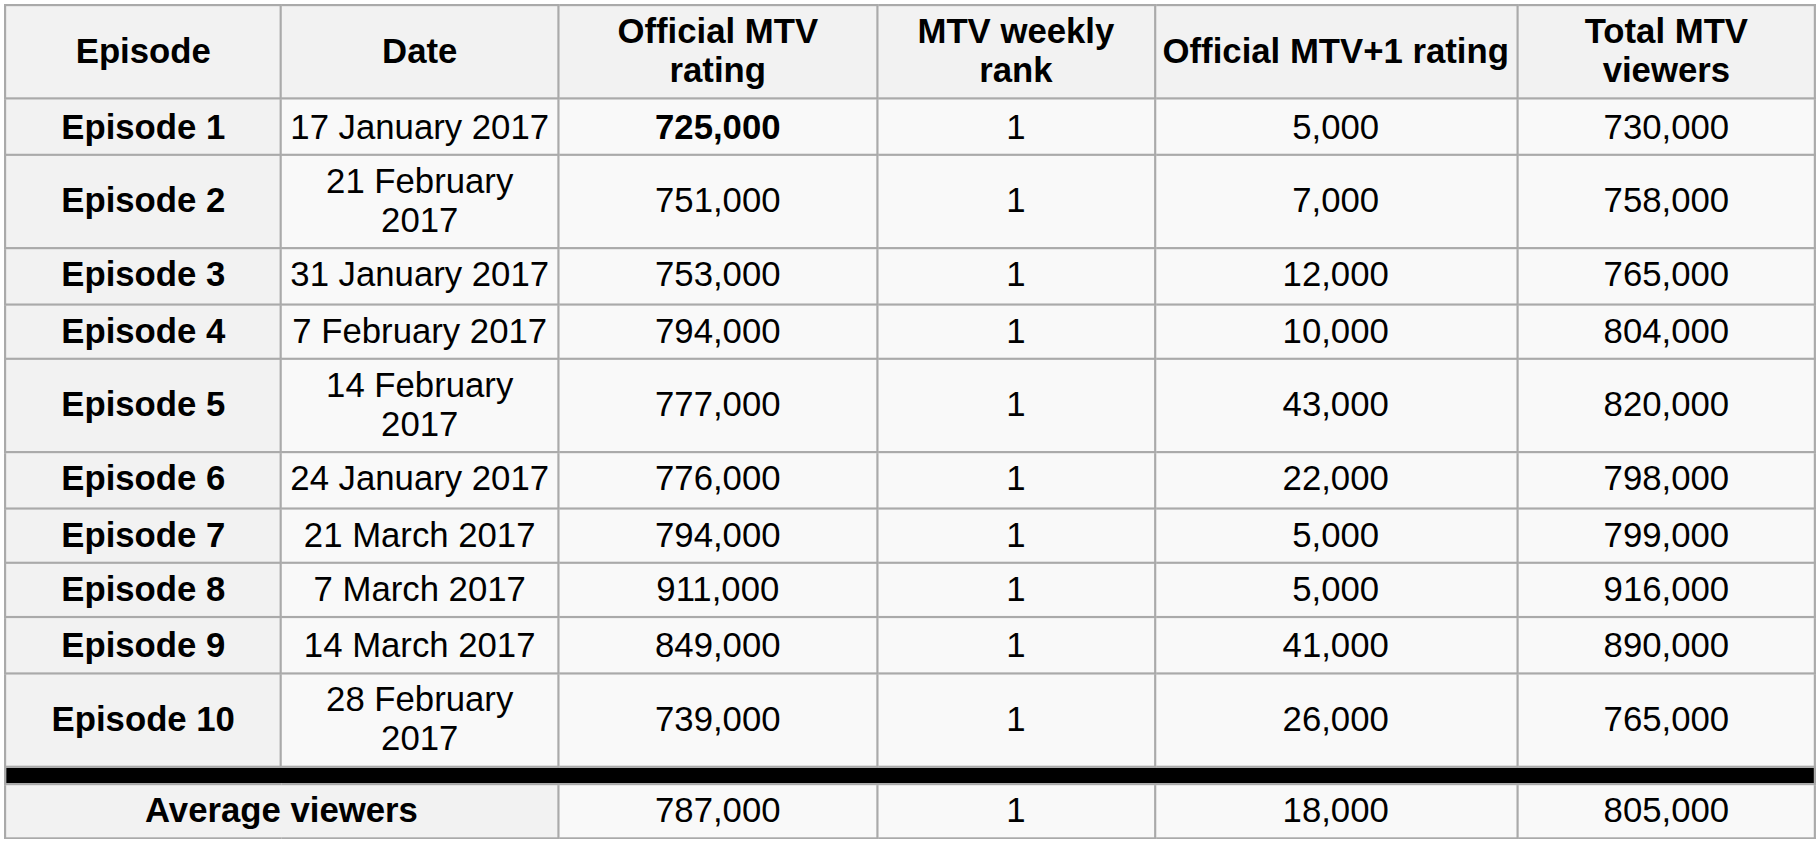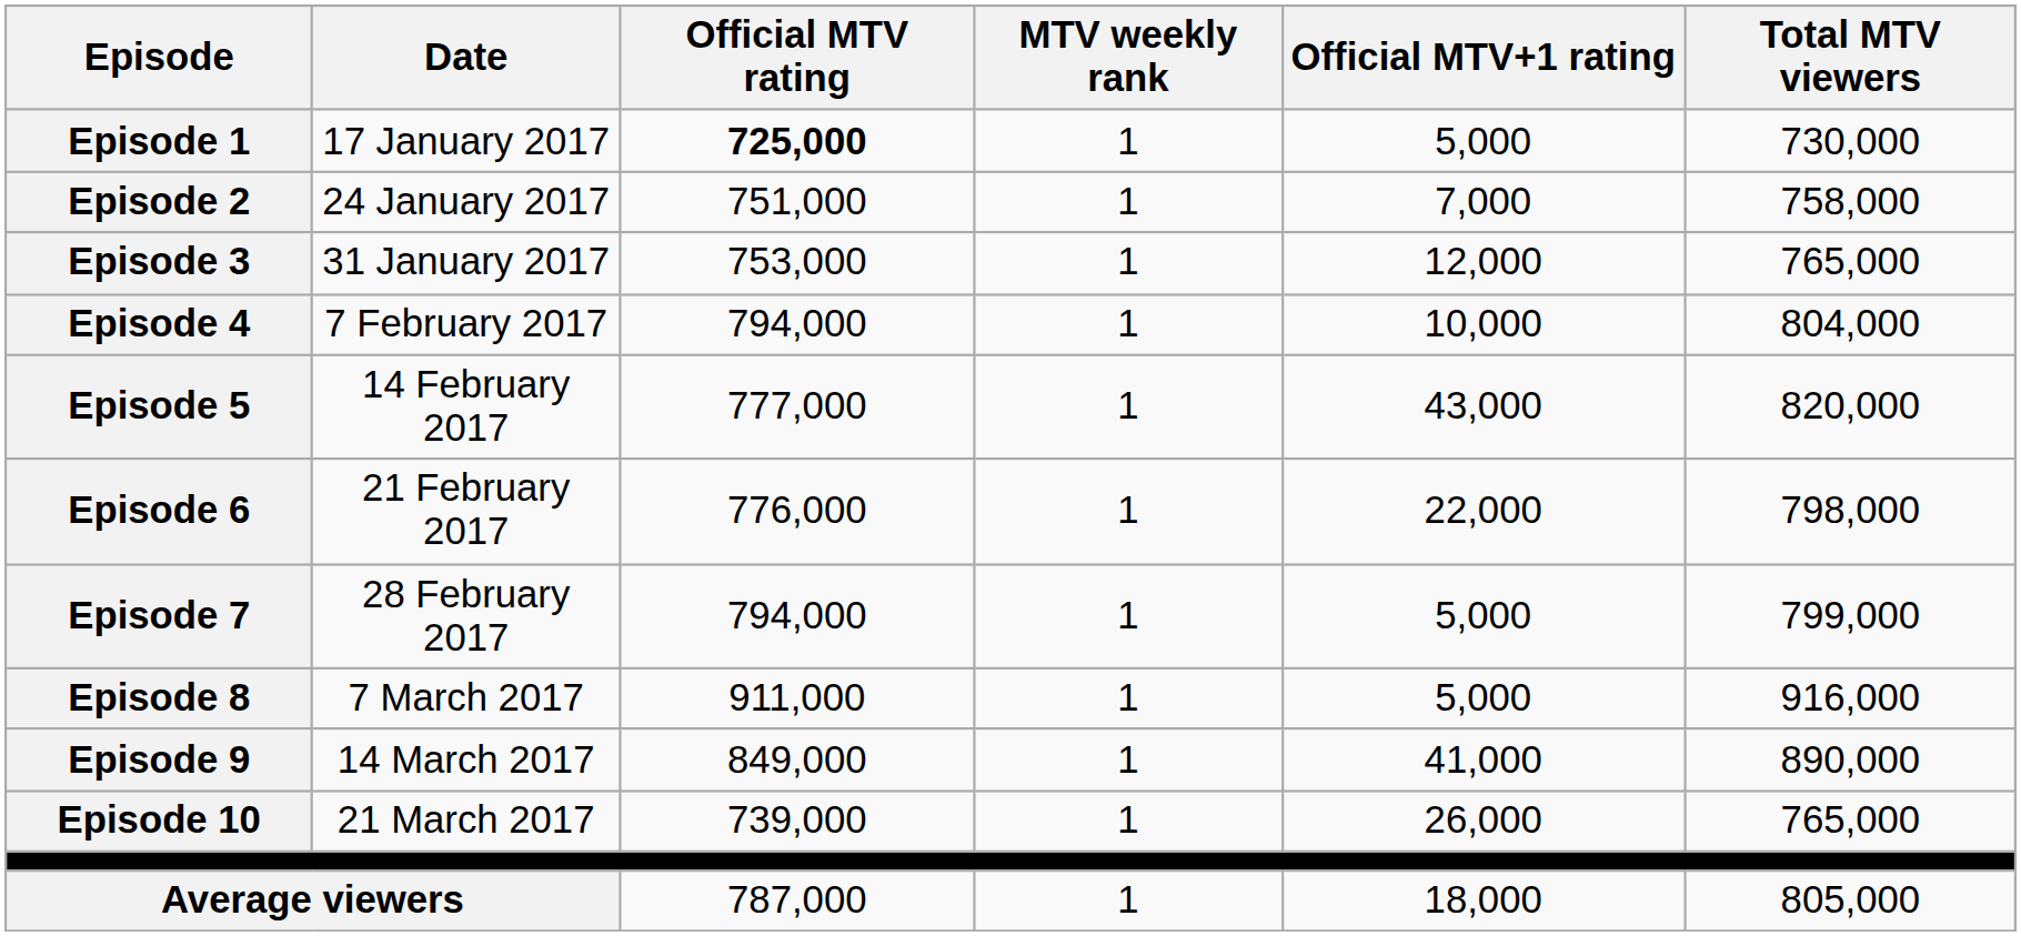Episode 2 | Date: 21 February 2017 -> 24 January 2017
Episode 6 | Date: 24 January 2017 -> 21 February 2017
Episode 7 | Date: 21 March 2017 -> 28 February 2017
Episode 10 | Date: 28 February 2017 -> 21 March 2017
